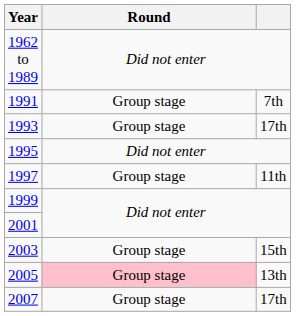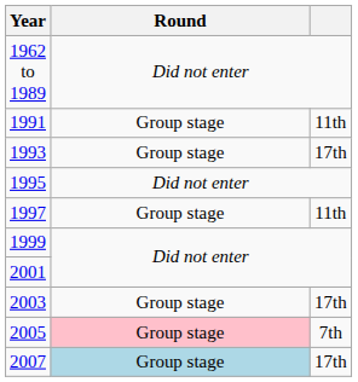1991 | column 3: 7th -> 11th
2003 | column 3: 15th -> 17th
2005 | column 3: 13th -> 7th
2007 | Round: no background -> lightblue background
